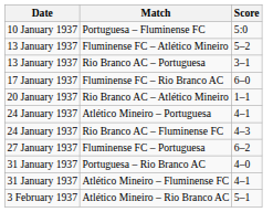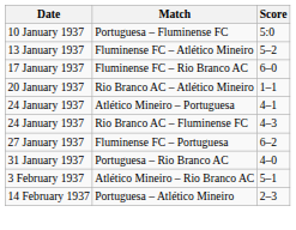- row: 13 January 1937 | Rio Branco AC – Portuguesa | 3–1
- row: 31 January 1937 | Atlético Mineiro – Fluminense FC | 4–1
+ row: 14 February 1937 | Portuguesa – Atlético Mineiro | 2–3
